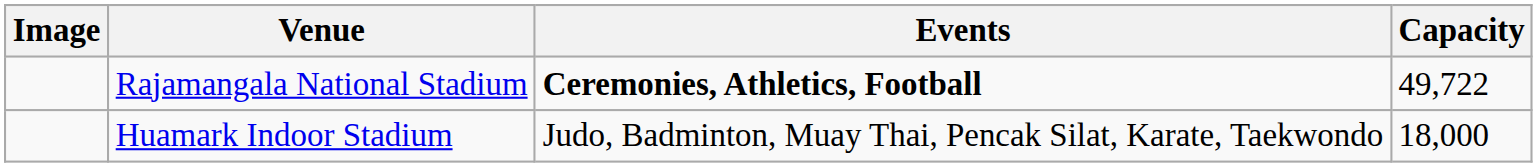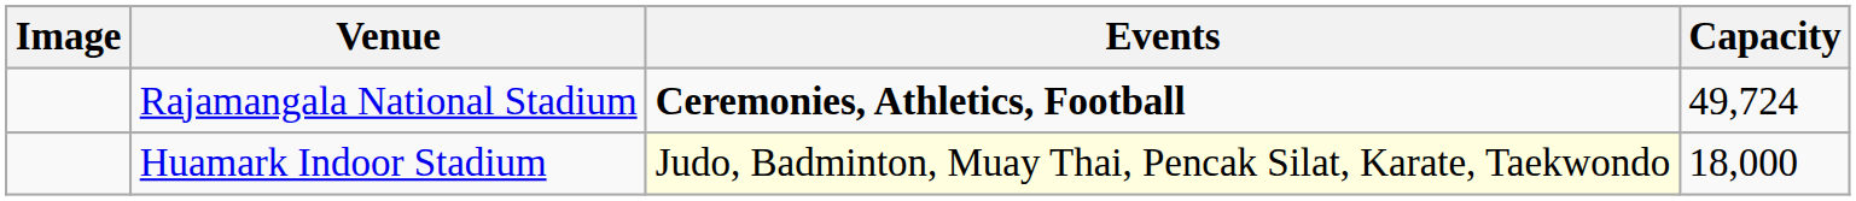Rajamangala National Stadium | Capacity: 49,722 -> 49,724
Huamark Indoor Stadium | Events: no background -> lightyellow background
